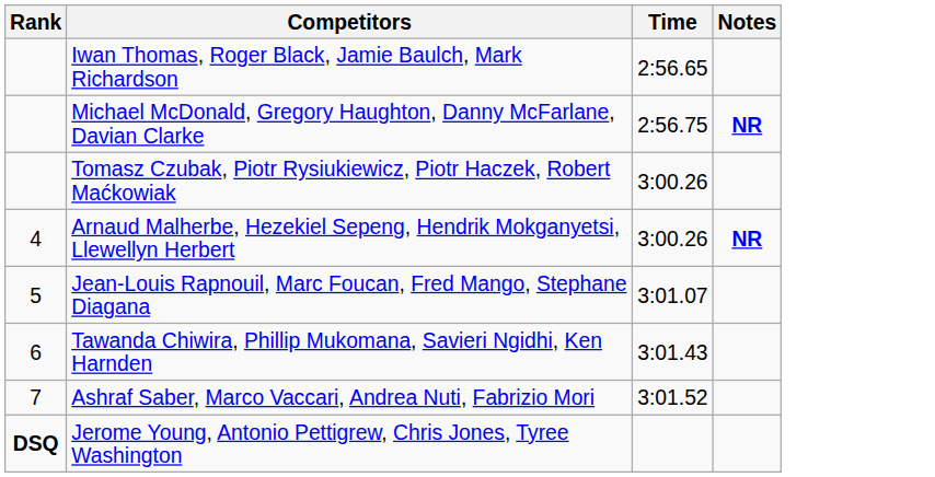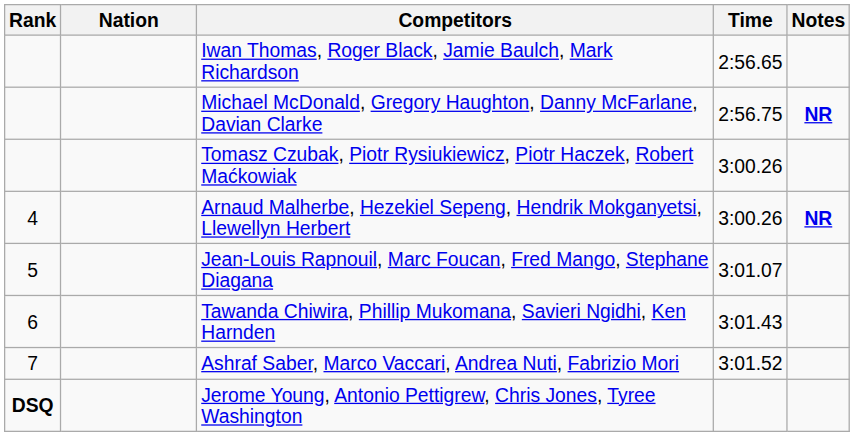+ column: Nation
